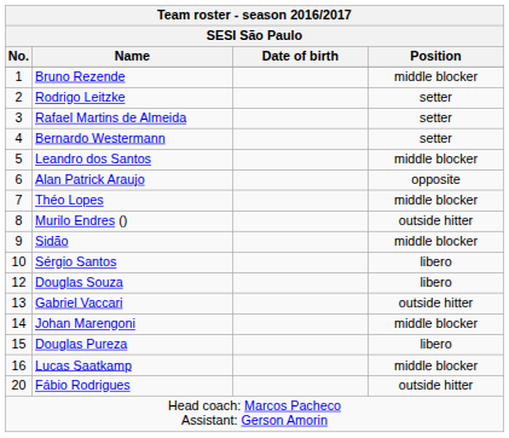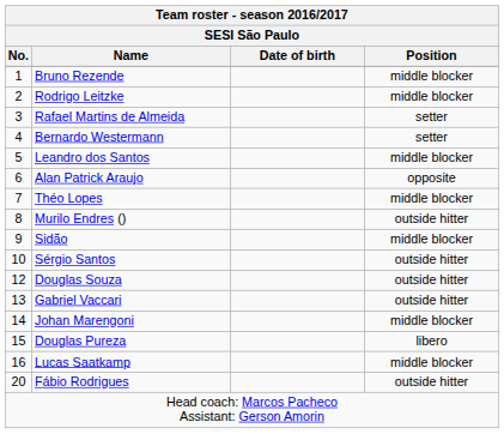Rodrigo Leitzke | Position: setter -> middle blocker
Sérgio Santos | Position: libero -> outside hitter
Douglas Souza | Position: libero -> outside hitter
